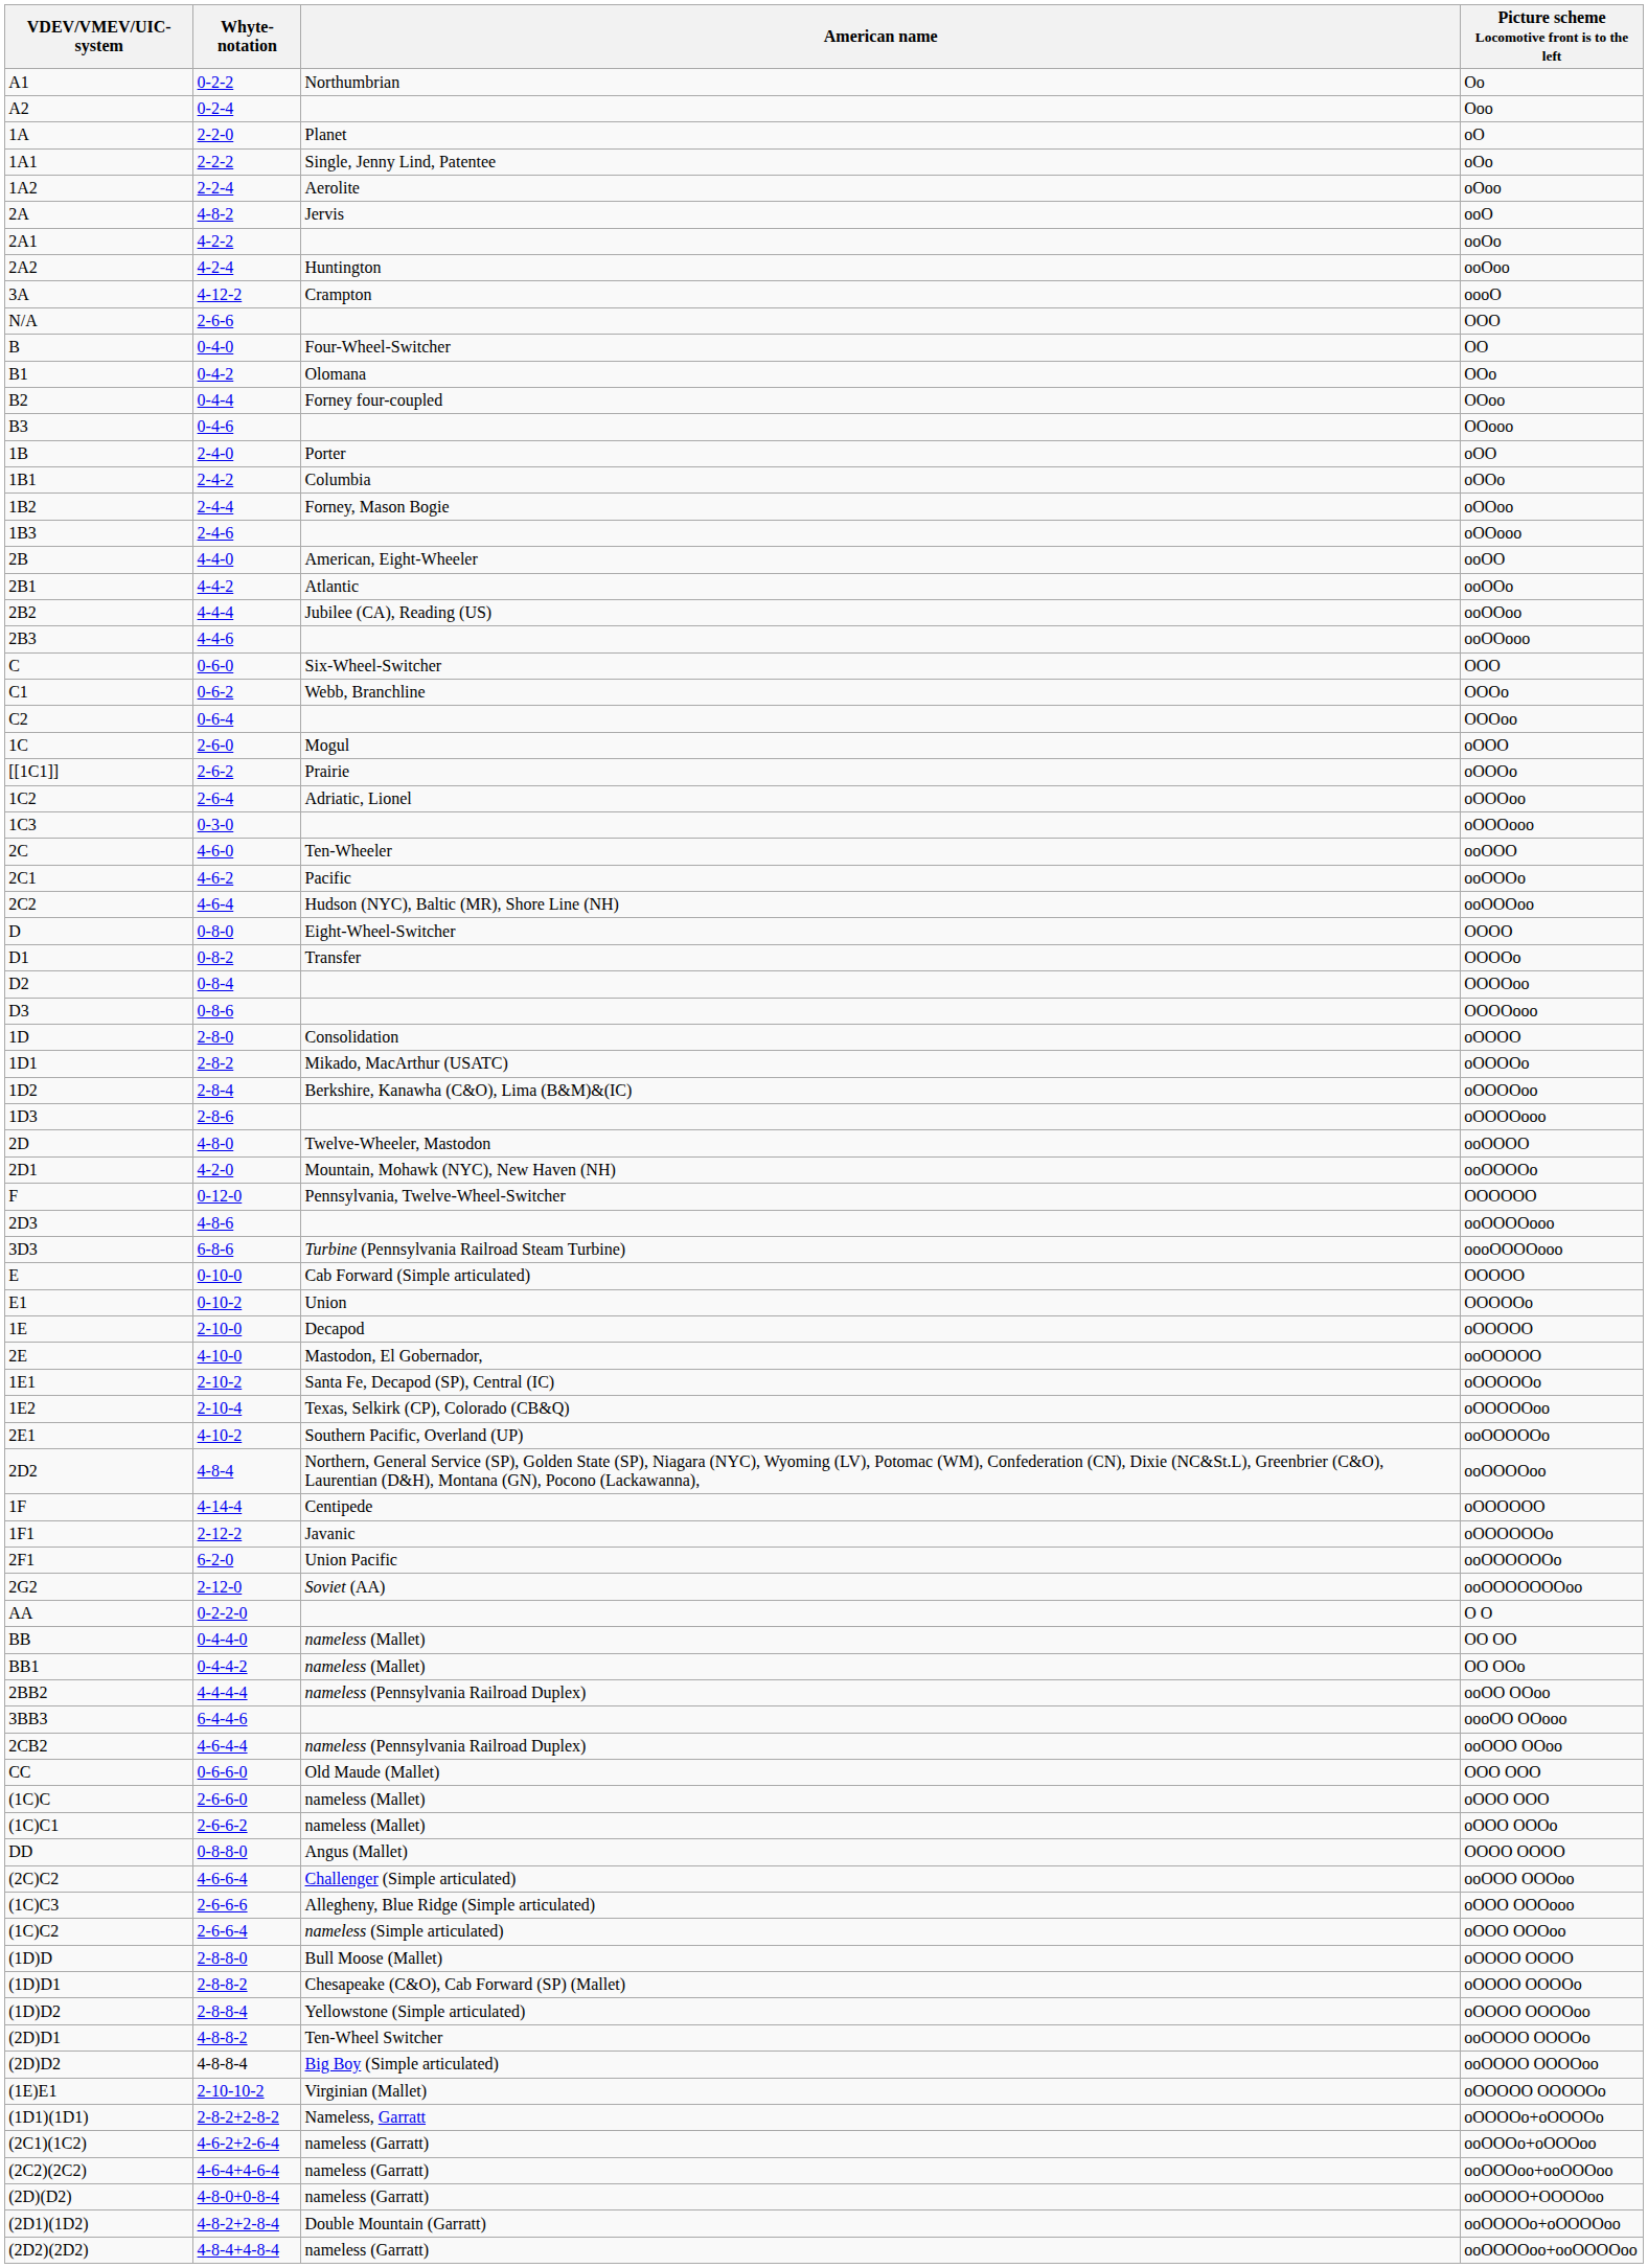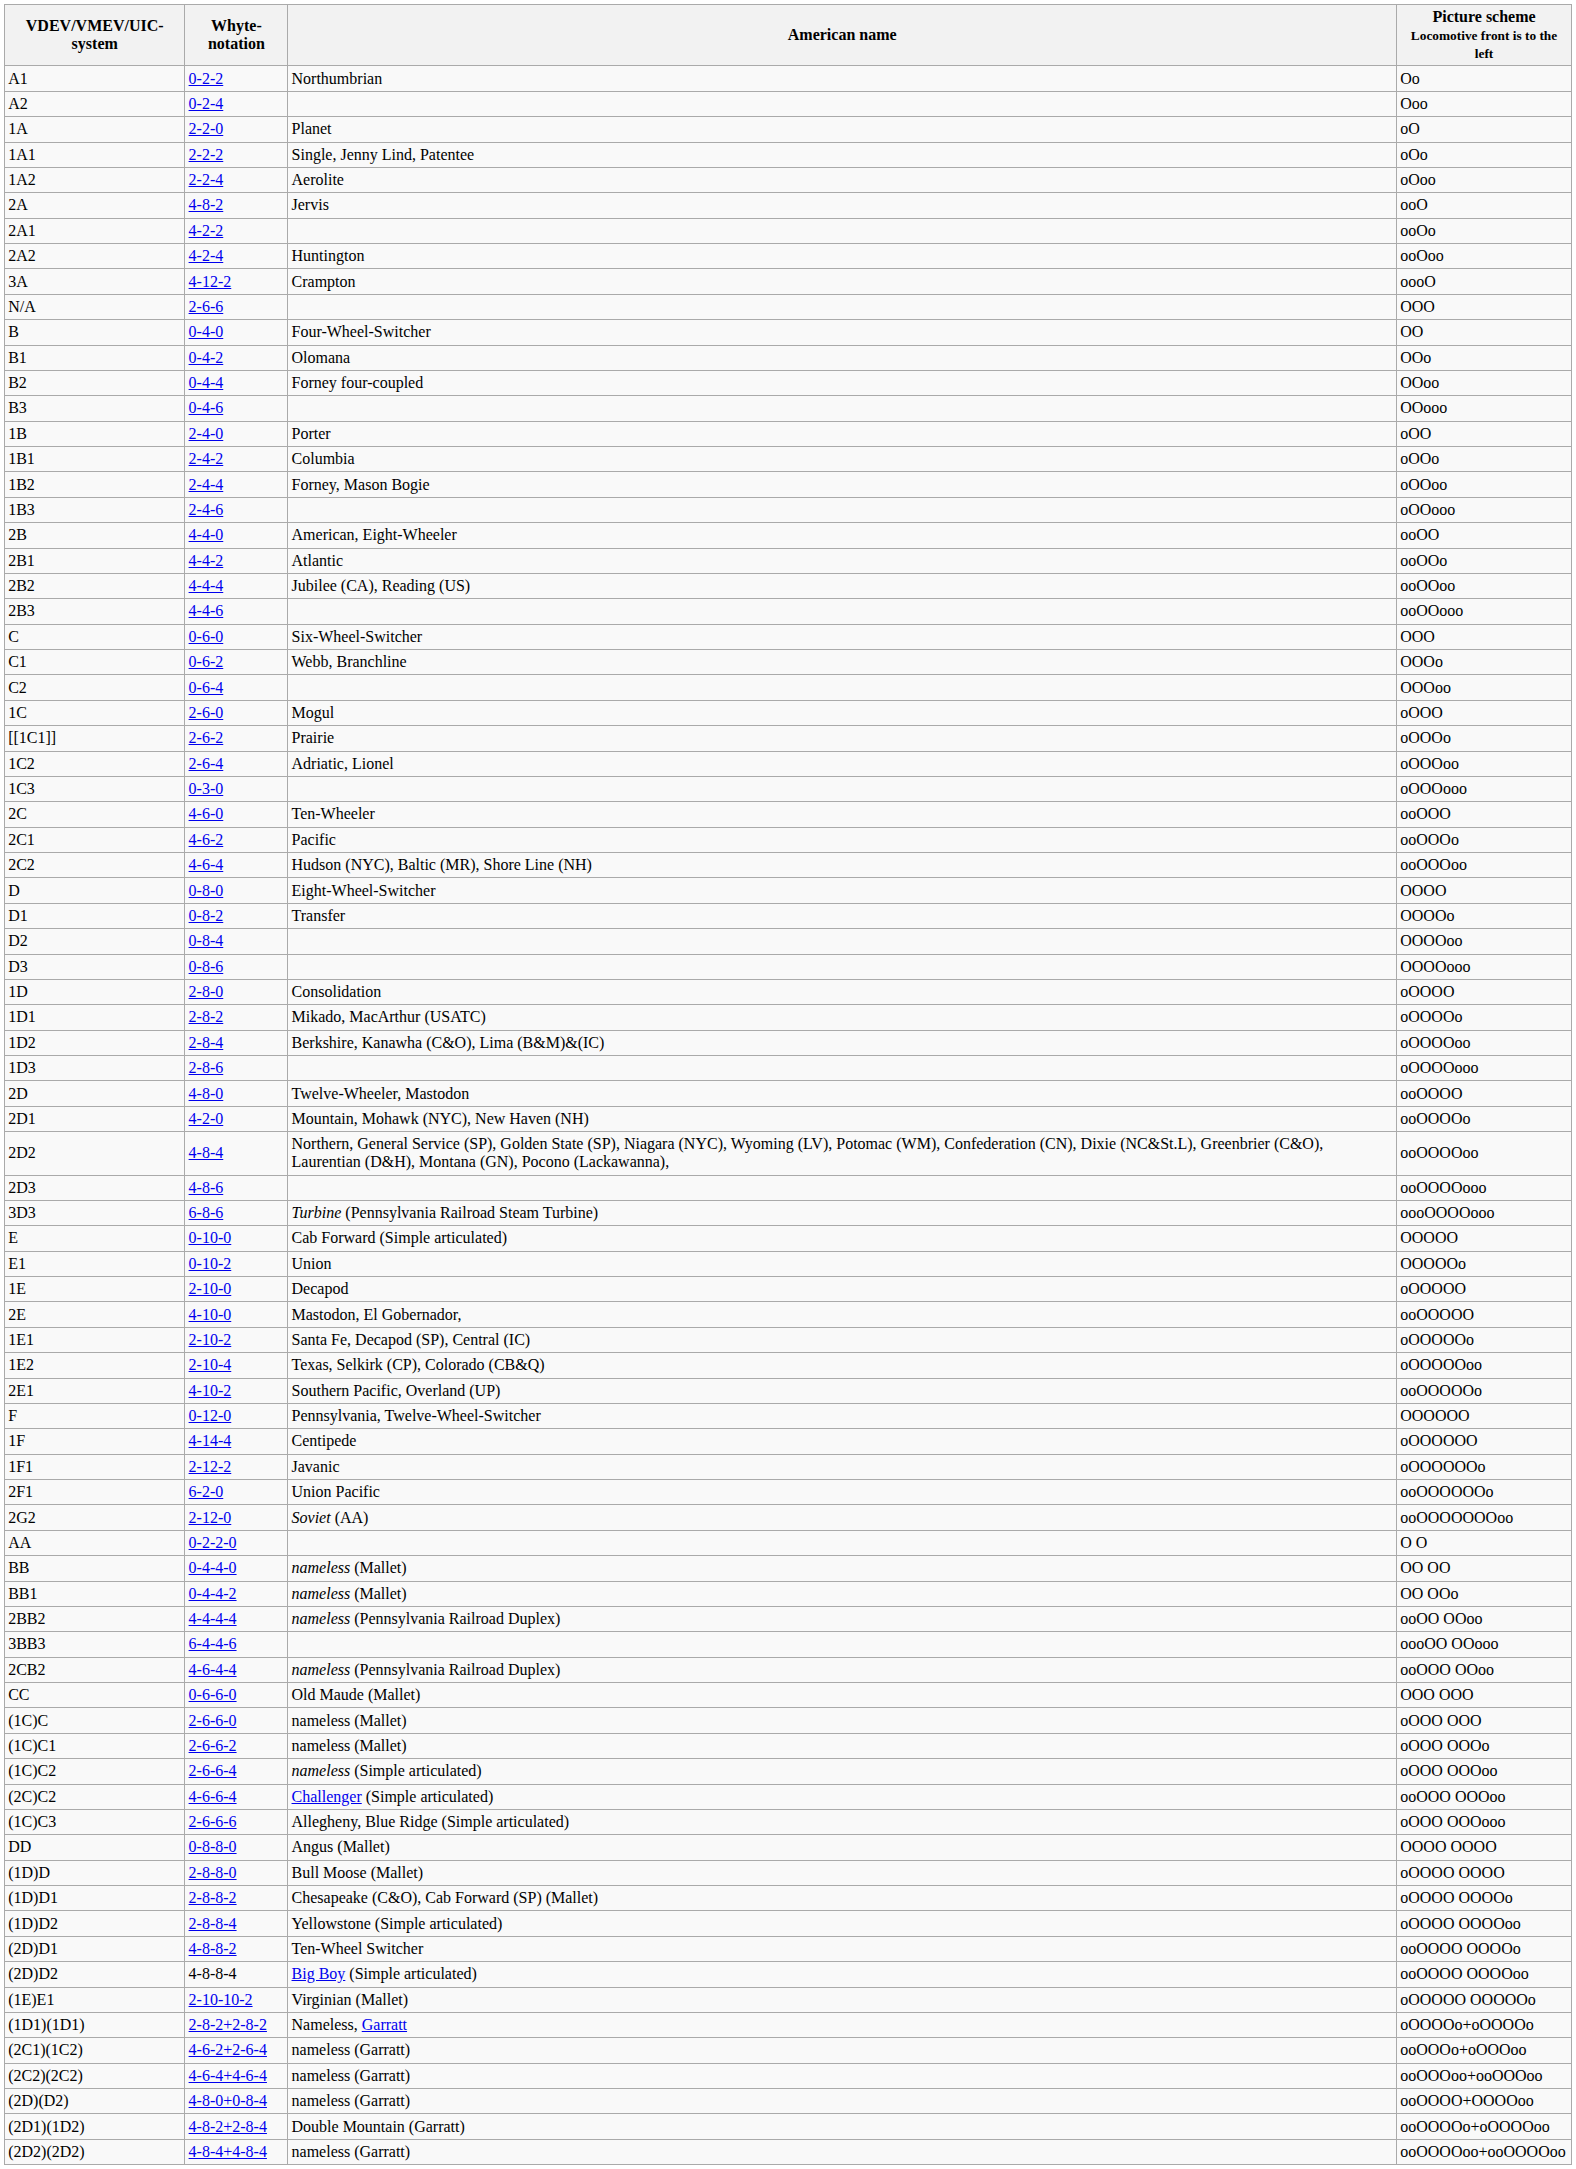rows swapped: ooOOOOoo <-> OOOOOO
rows swapped: oOOO OOOoo <-> OOOO OOOO
